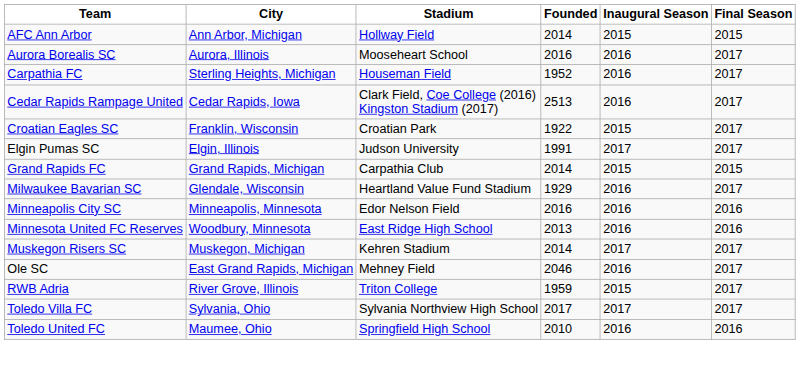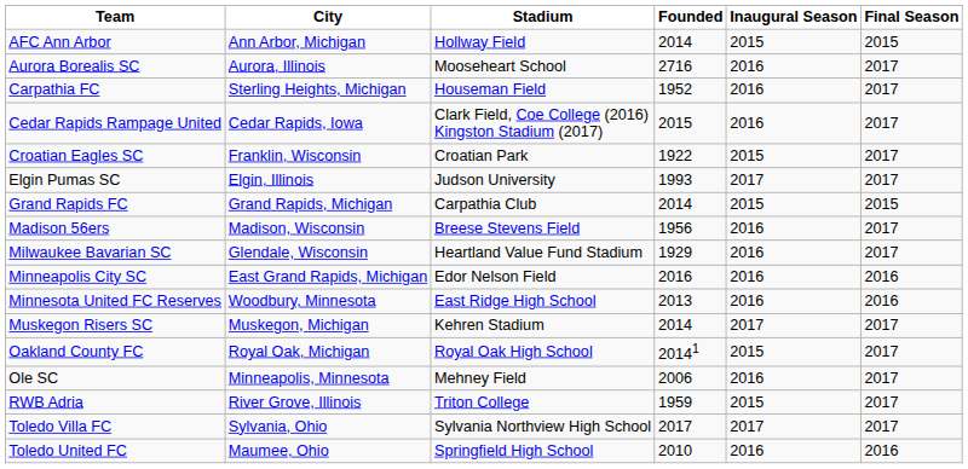Aurora Borealis SC | Founded: 2016 -> 2716
Cedar Rapids Rampage United | Founded: 2513 -> 2015
Elgin Pumas SC | Founded: 1991 -> 1993
+ row: Madison 56ers | Madison, Wisconsin | Breese Stevens Field | 1956 | 2016 | 2017
Minneapolis City SC | City: Minneapolis, Minnesota -> East Grand Rapids, Michigan
+ row: Oakland County FC | Royal Oak, Michigan | Royal Oak High School | 20141 | 2015 | 2017
Ole SC | City: East Grand Rapids, Michigan -> Minneapolis, Minnesota
Ole SC | Founded: 2046 -> 2006
